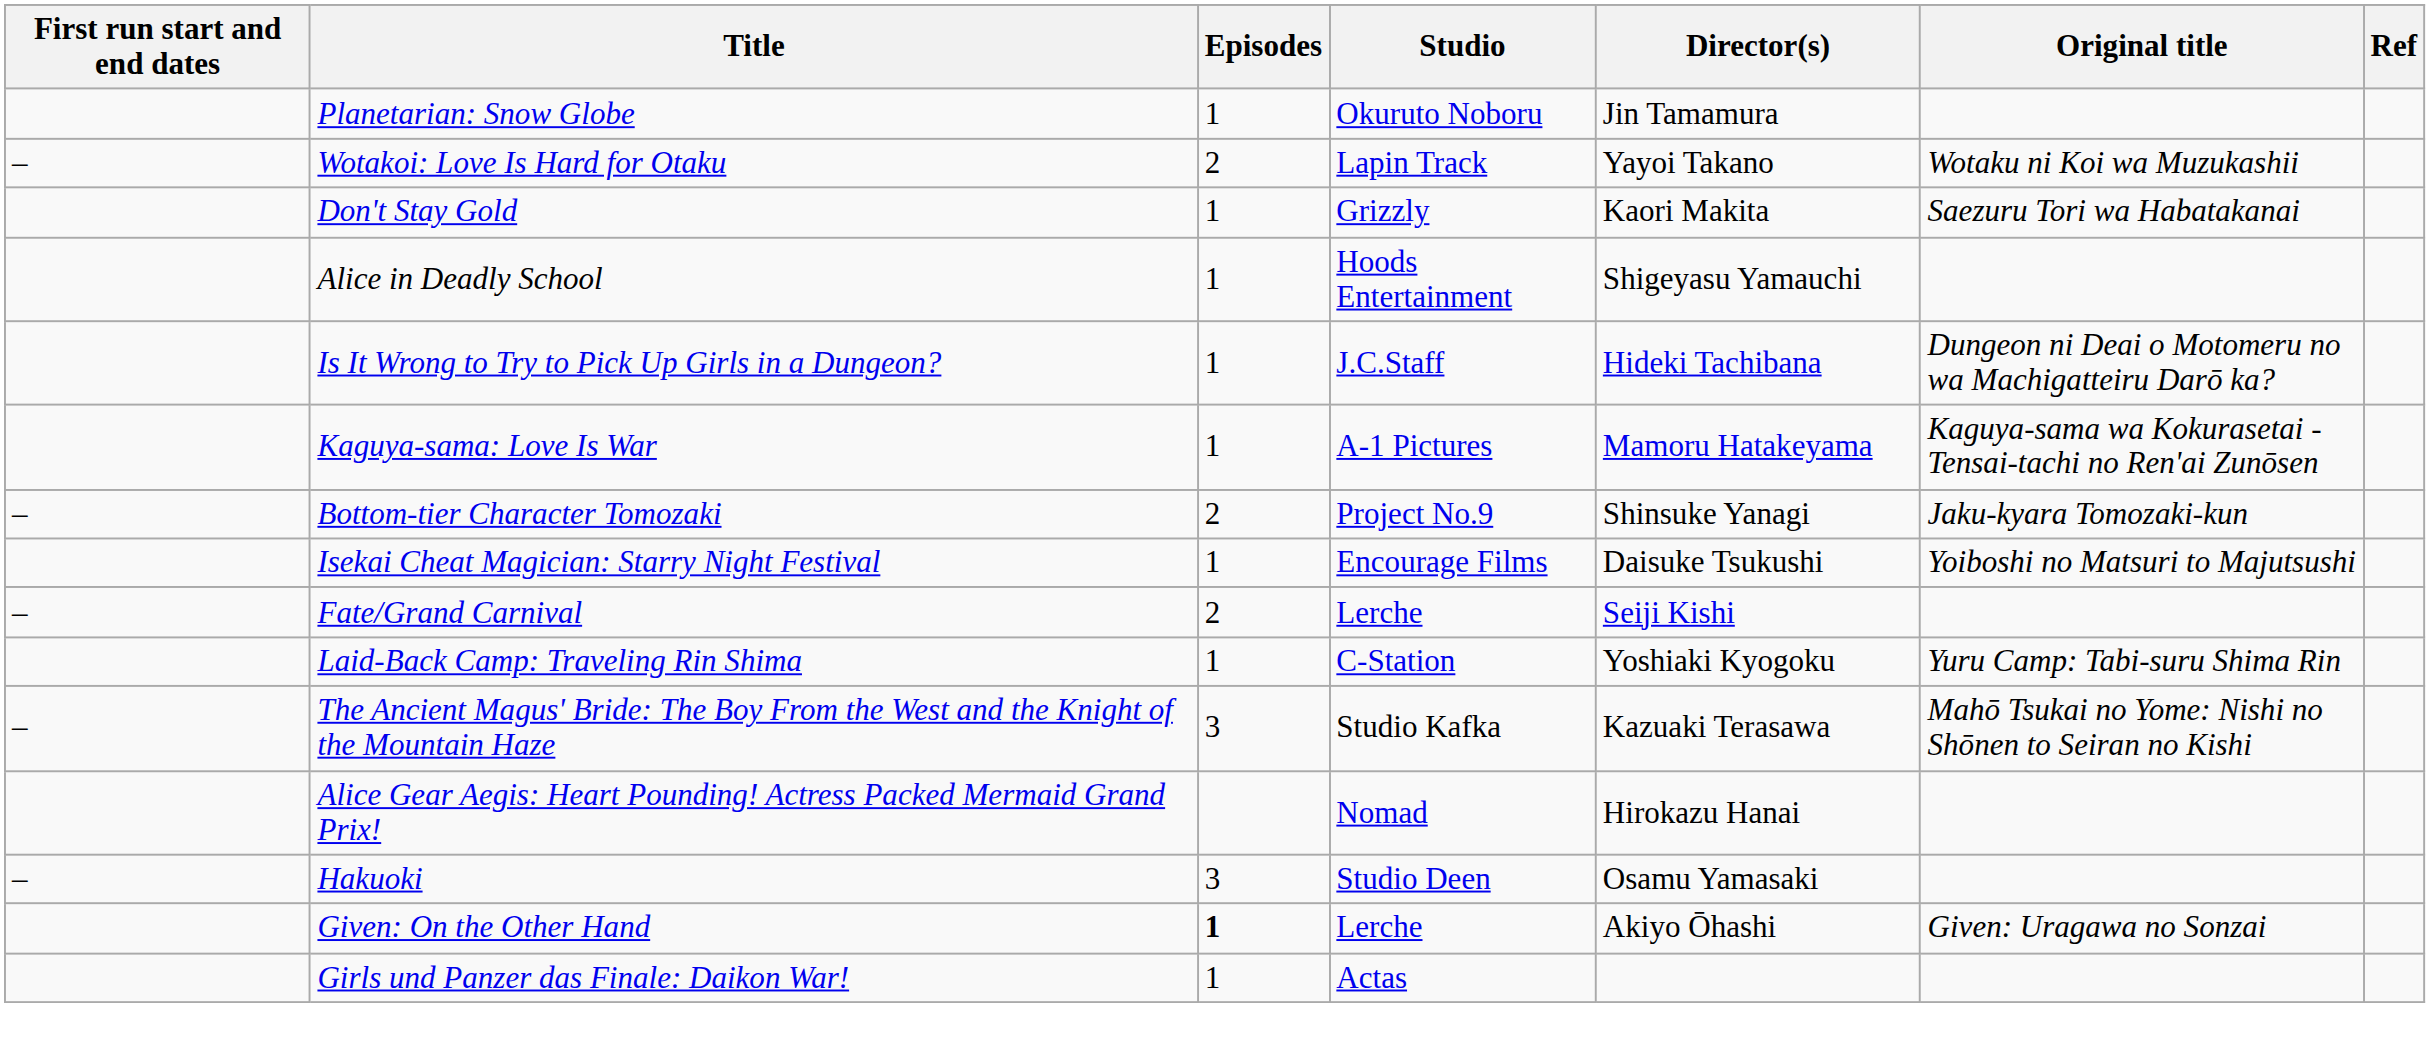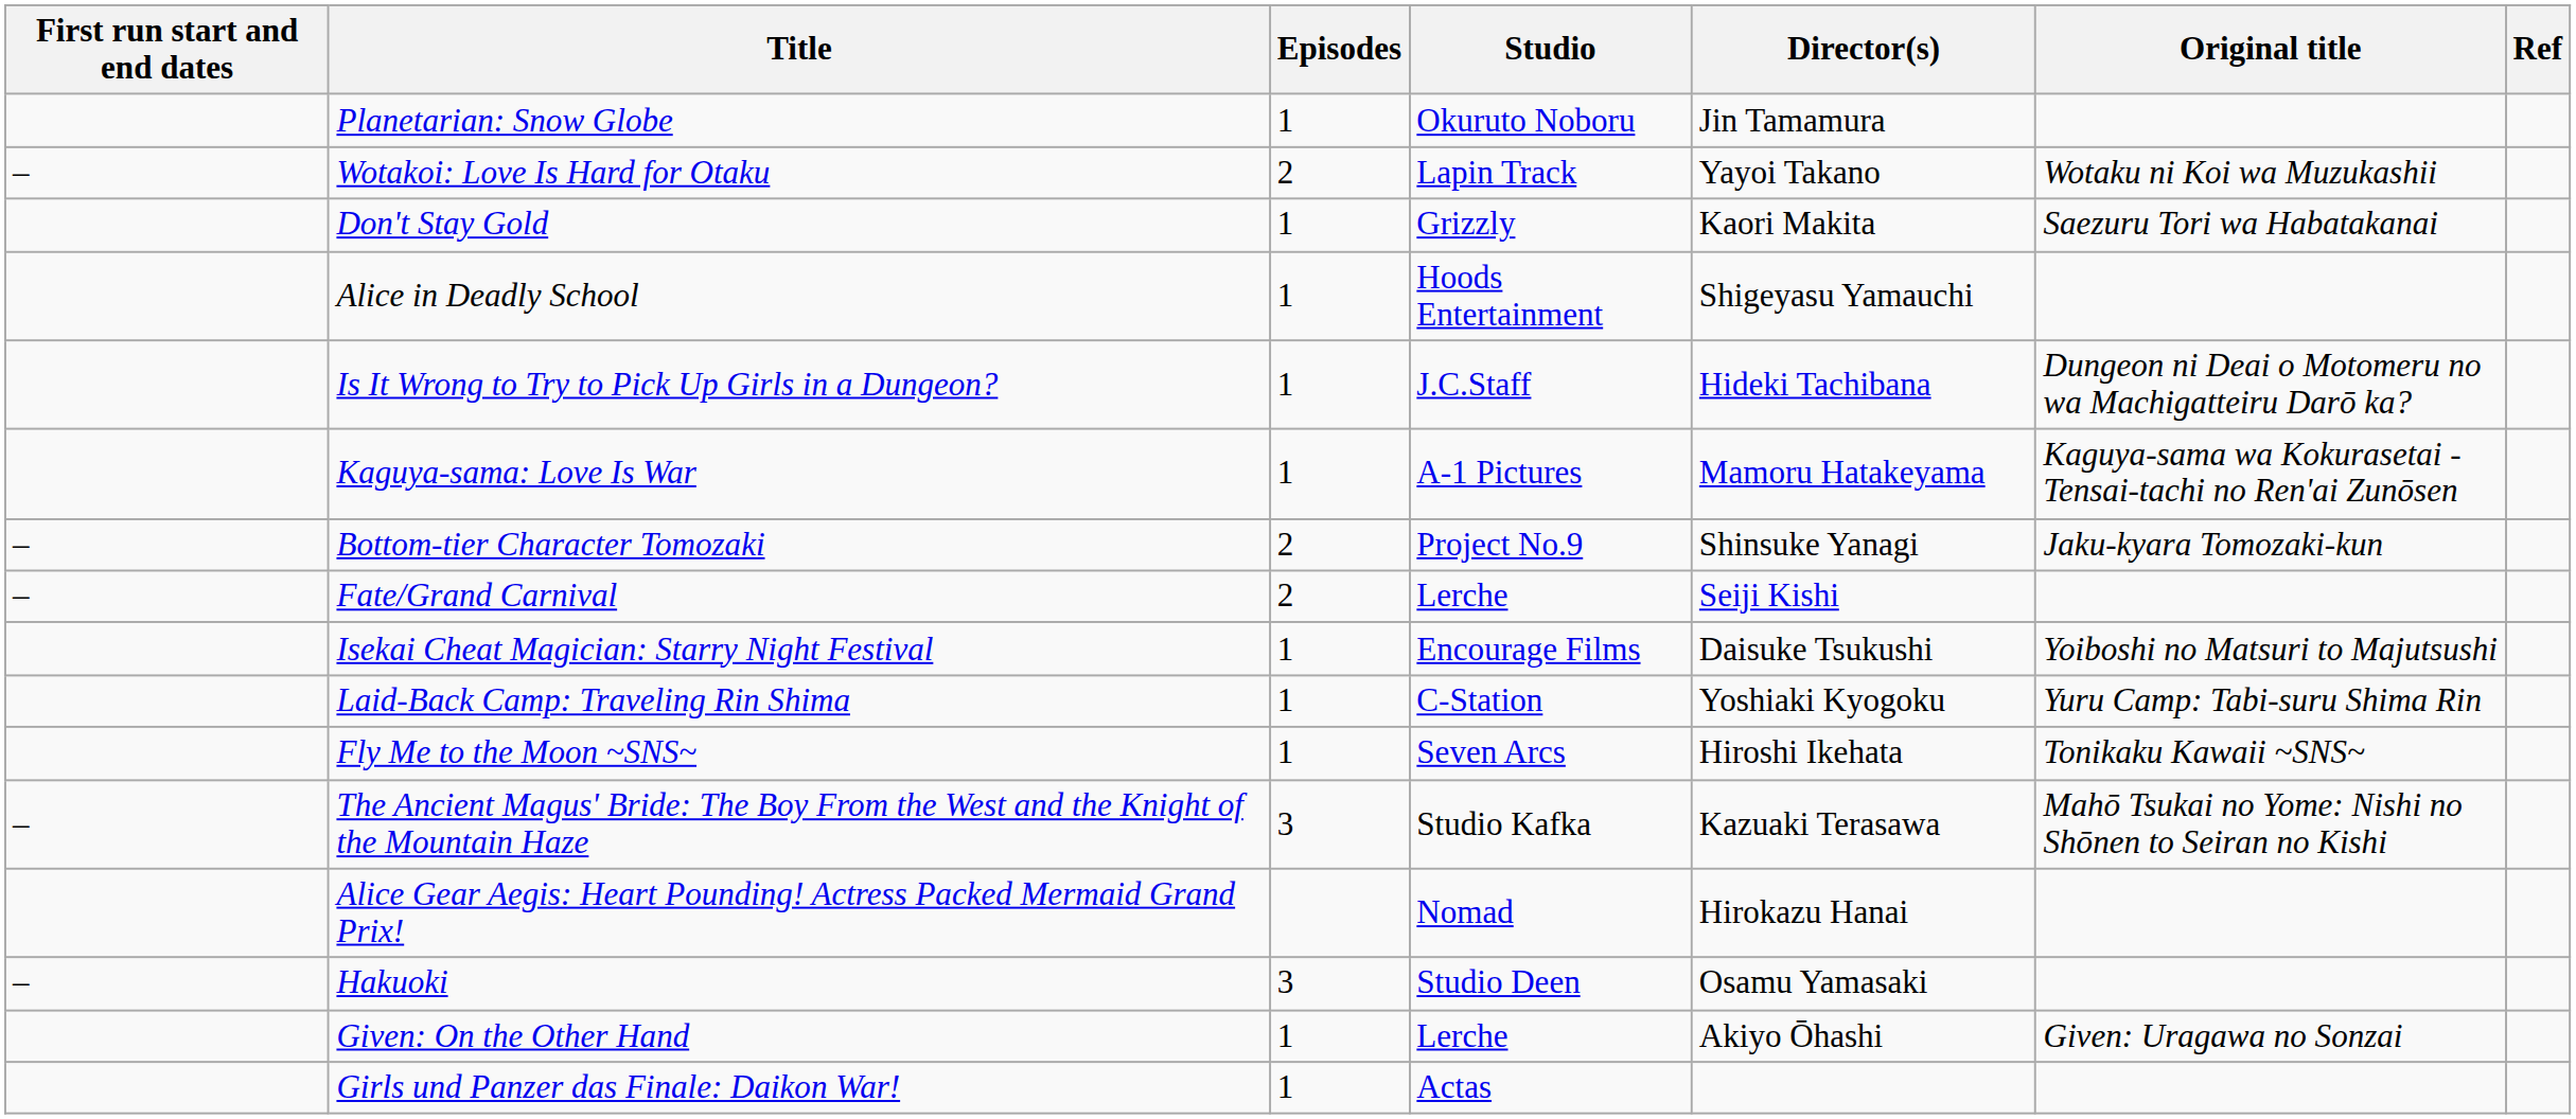rows swapped: Fate/Grand Carnival <-> Isekai Cheat Magician: Starry Night Festival
+ row: Fly Me to the Moon ~SNS~ | 1 | Seven Arcs | Hiroshi Ikehata | Tonikaku Kawaii ~SNS~
Given: On the Other Hand | Episodes: bold -> normal
